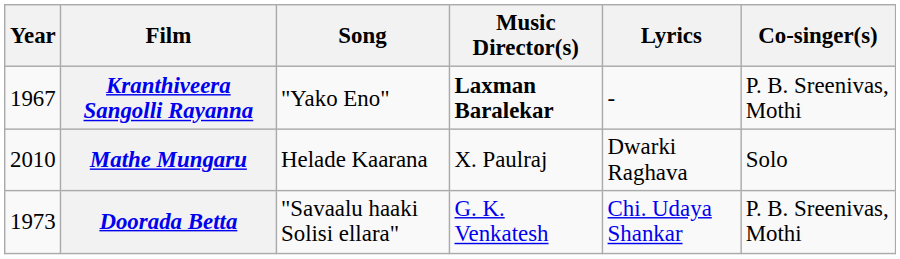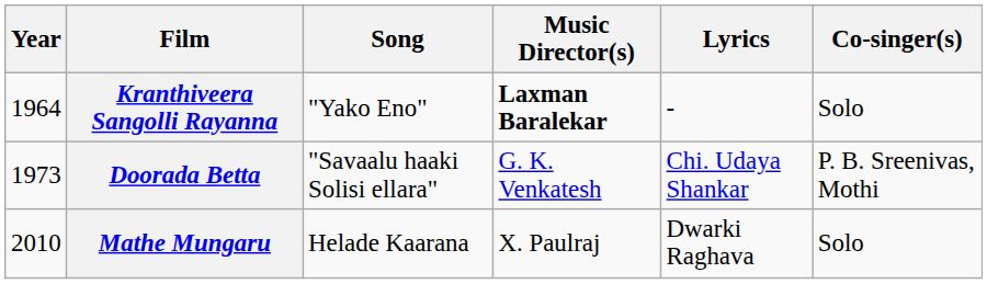Kranthiveera Sangolli Rayanna | Year: 1967 -> 1964
Kranthiveera Sangolli Rayanna | Co-singer(s): P. B. Sreenivas, Mothi -> Solo
rows swapped: Doorada Betta <-> Mathe Mungaru
